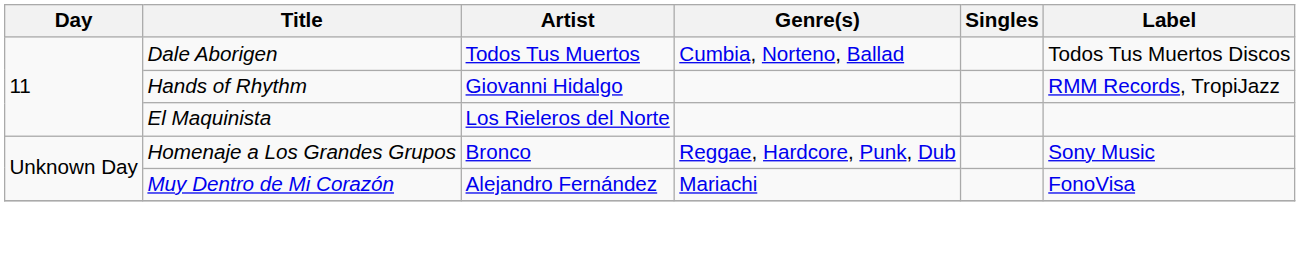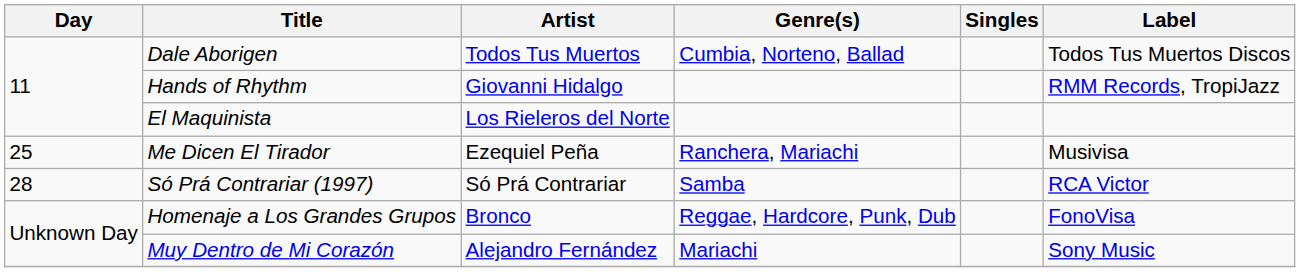+ row: 25 | Me Dicen El Tirador | Ezequiel Peña | Ranchera, Mariachi | Musivisa
+ row: 28 | Só Prá Contrariar (1997) | Só Prá Contrariar | Samba | RCA Victor
Homenaje a Los Grandes Grupos | Label: Sony Music -> FonoVisa
Muy Dentro de Mi Corazón | Label: FonoVisa -> Sony Music
